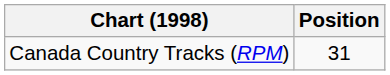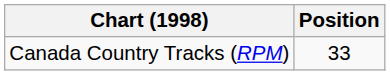Canada Country Tracks (RPM) | Position: 31 -> 33
